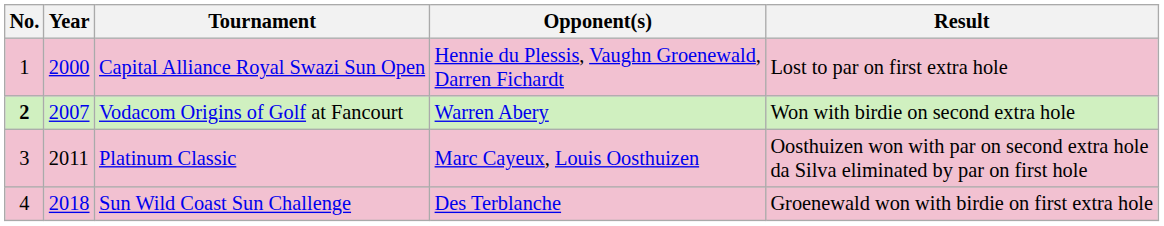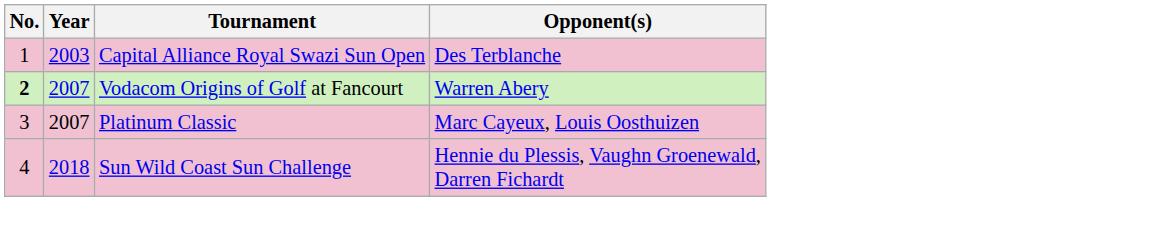- column: Result | Lost to par on first extra hole | Won with birdie on second extra hole | Oosthuizen won with par on second extra hole da Silva eliminated by par on first hole | Groenewald won with birdie on first extra hole
Capital Alliance Royal Swazi Sun Open | Year: 2000 -> 2003
Capital Alliance Royal Swazi Sun Open | Opponent(s): Hennie du Plessis, Vaughn Groenewald, Darren Fichardt -> Des Terblanche
Platinum Classic | Year: 2011 -> 2007
Sun Wild Coast Sun Challenge | Opponent(s): Des Terblanche -> Hennie du Plessis, Vaughn Groenewald, Darren Fichardt
